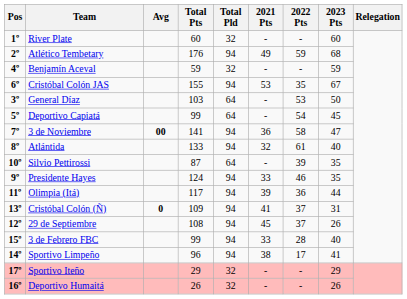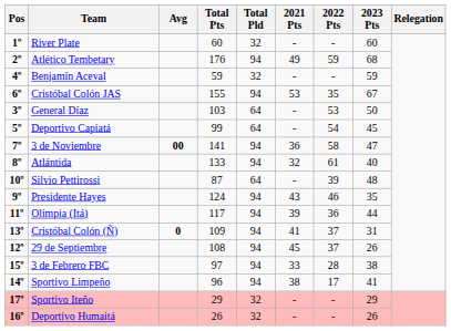Silvio Pettirossi | 2023 Pts: 35 -> 48
Presidente Hayes | 2021 Pts: 33 -> 43
3 de Febrero FBC | Total Pts: 99 -> 97
3 de Febrero FBC | 2023 Pts: 40 -> 38
